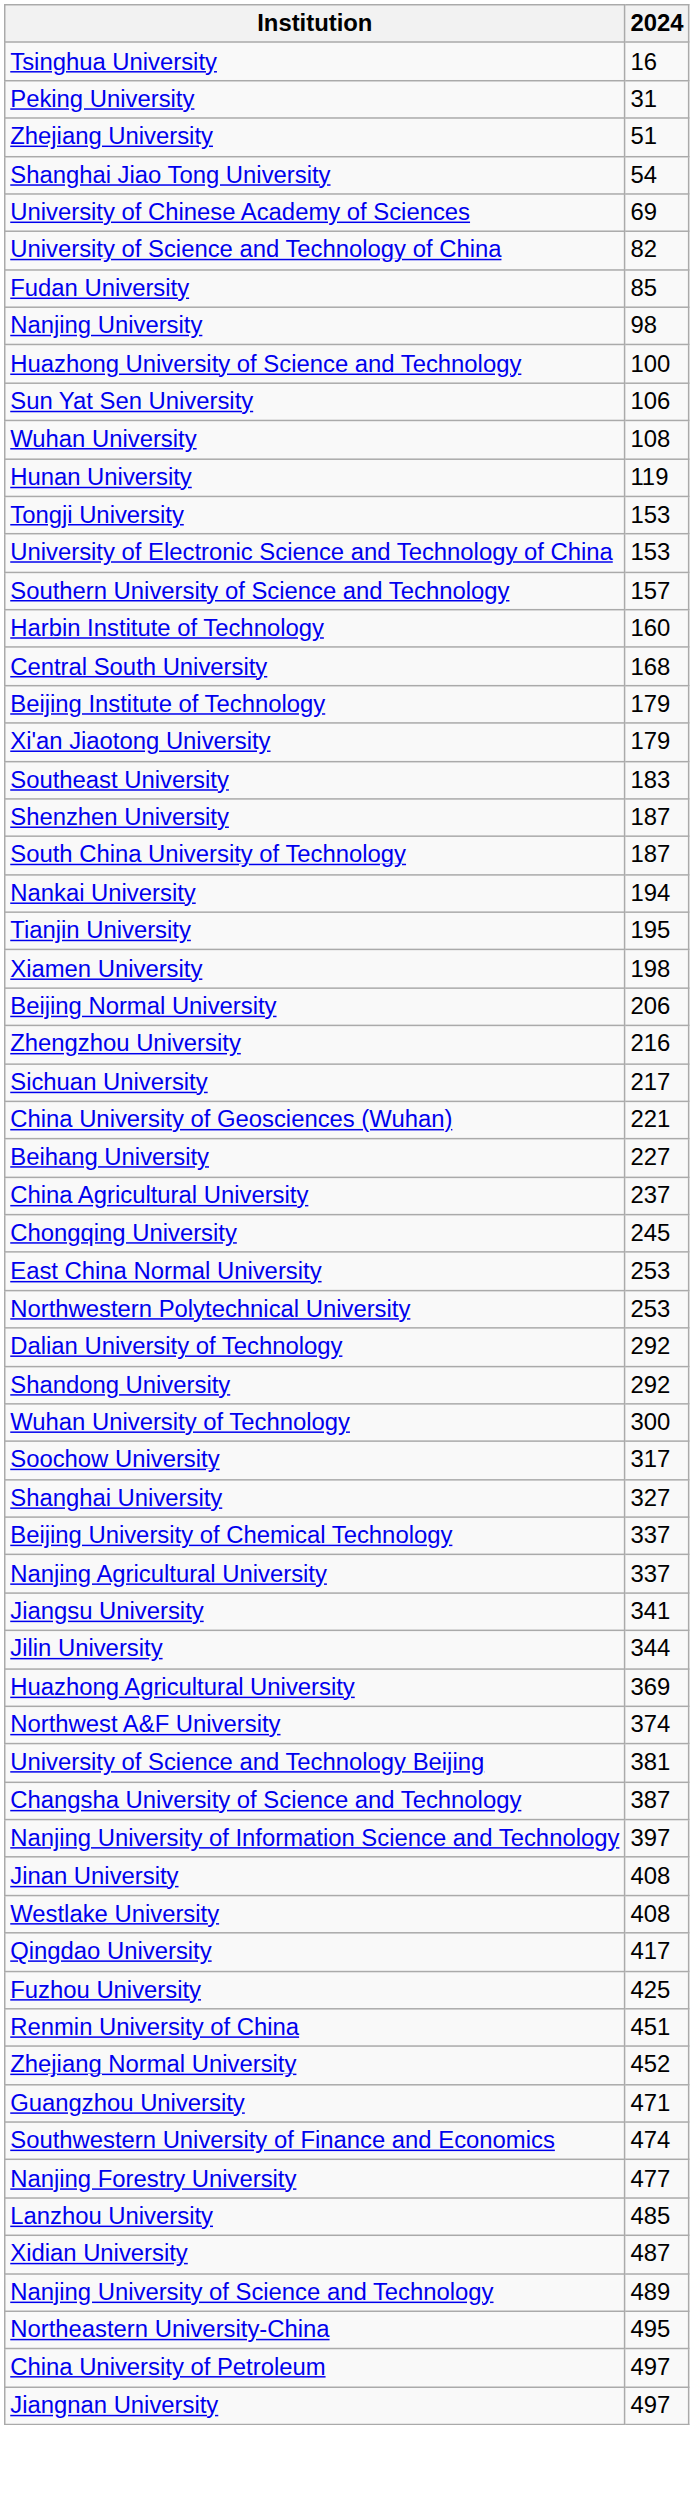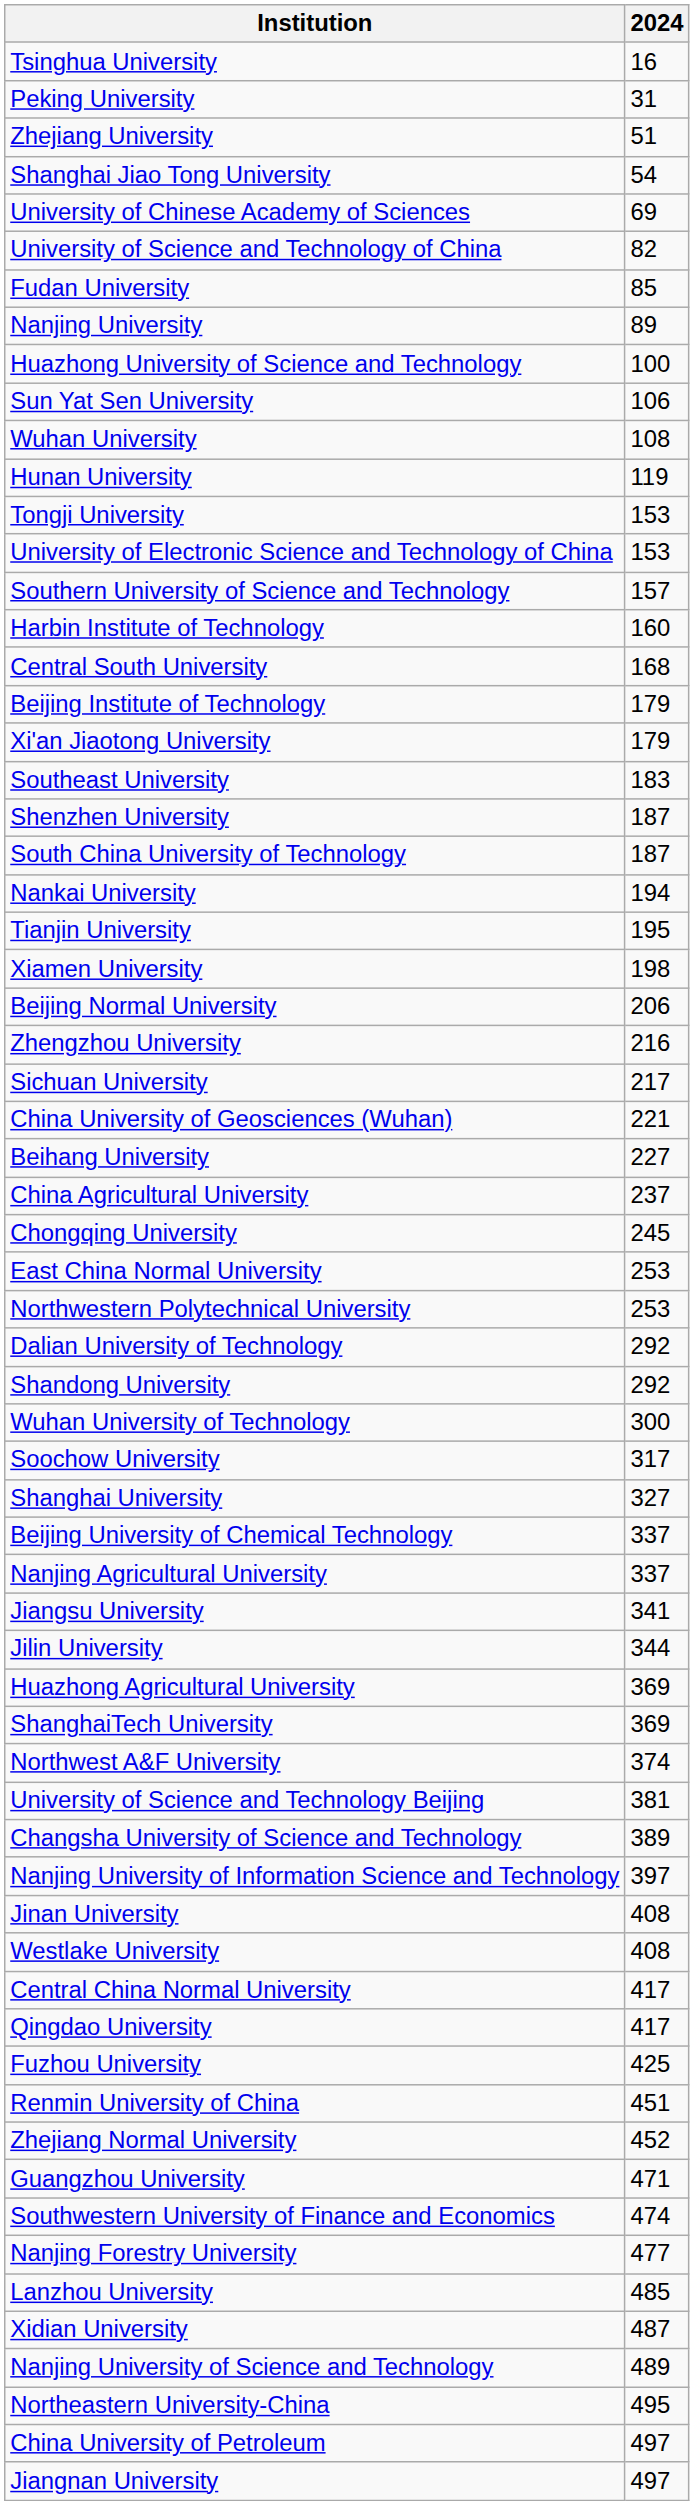Nanjing University | 2024: 98 -> 89
+ row: ShanghaiTech University | 369
Changsha University of Science and Technology | 2024: 387 -> 389
+ row: Central China Normal University | 417
